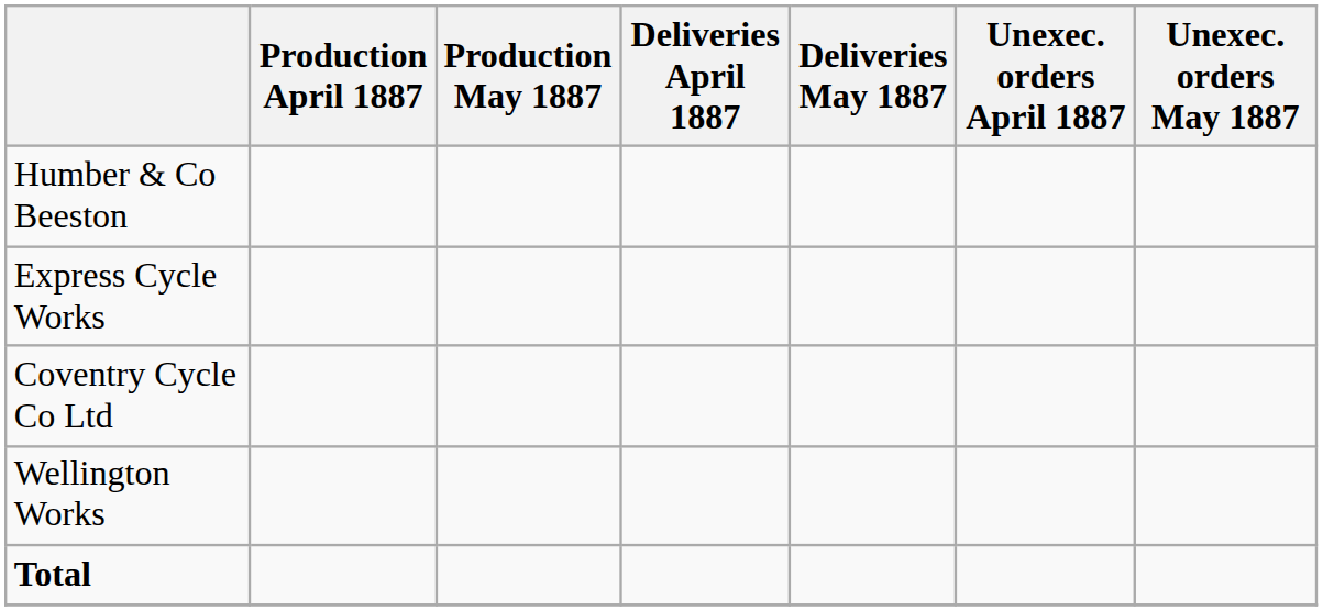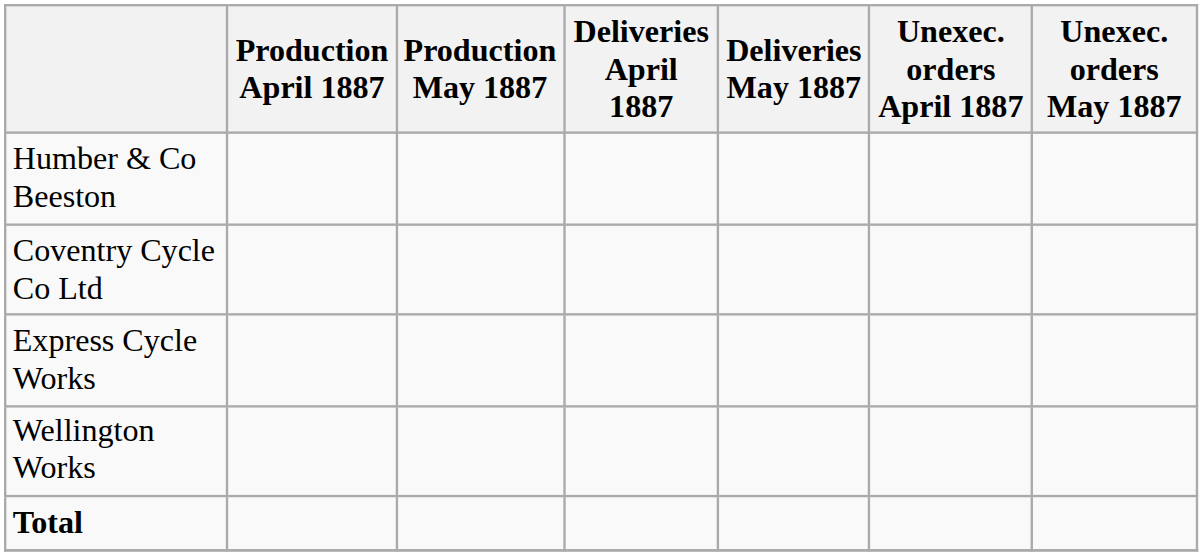rows swapped: Coventry Cycle Co Ltd <-> Express Cycle Works
